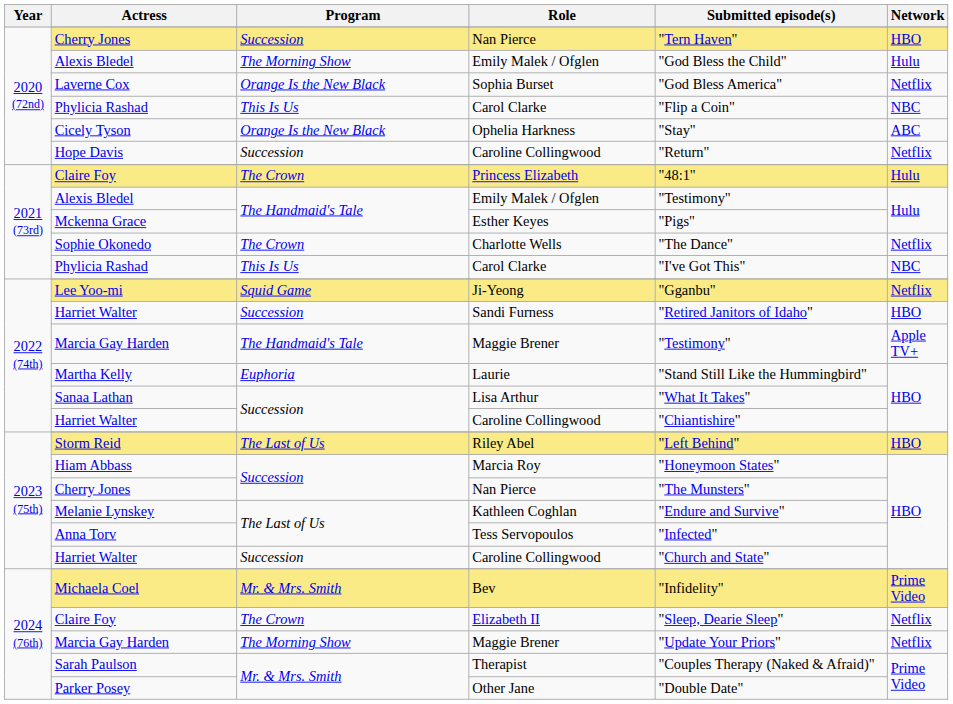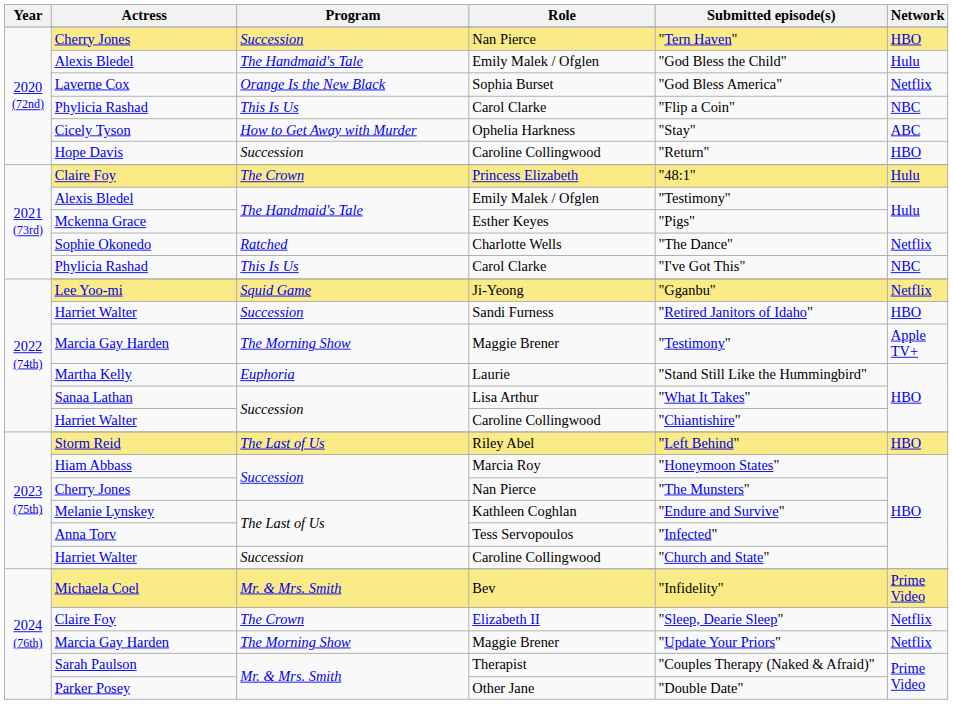2020 (72nd) / Emily Malek / Ofglen | Program: The Morning Show -> The Handmaid's Tale
Ophelia Harkness | Program: Orange Is the New Black -> How to Get Away with Murder
2020 (72nd) / Caroline Collingwood | Network: Netflix -> HBO
Charlotte Wells | Program: The Crown -> Ratched
2022 (74th) / Maggie Brener | Program: The Handmaid's Tale -> The Morning Show
